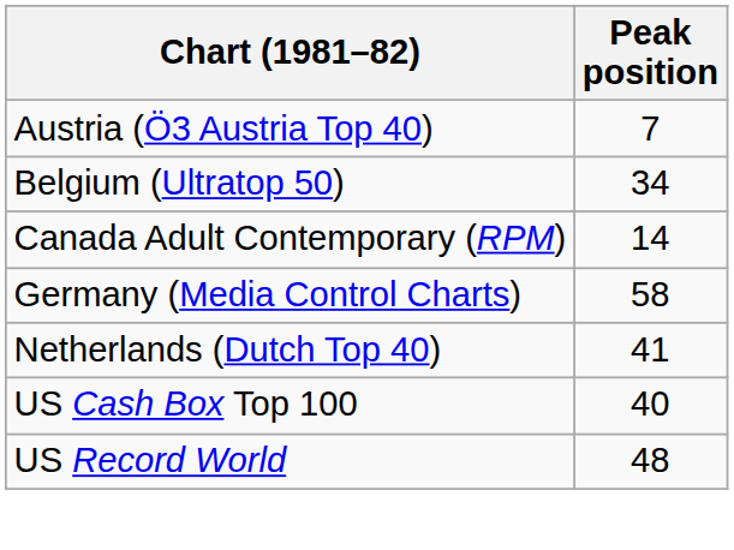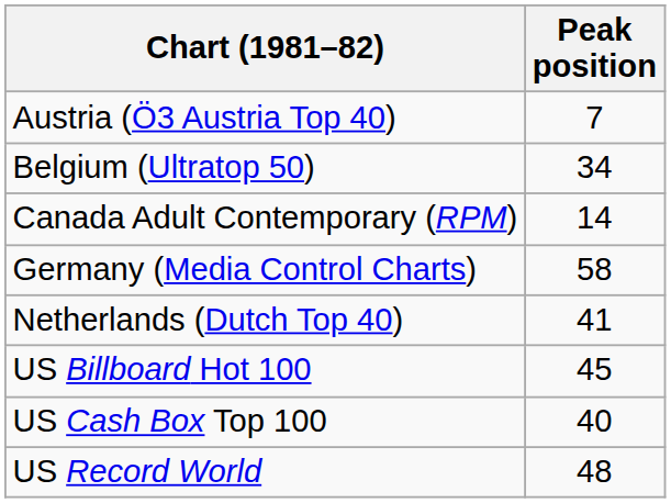+ row: US Billboard Hot 100 | 45
